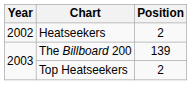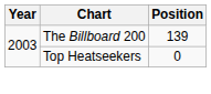- row: 2002 | Heatseekers | 2
Top Heatseekers | Position: 2 -> 0
